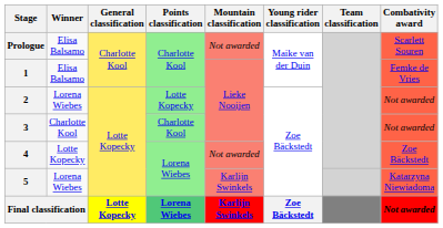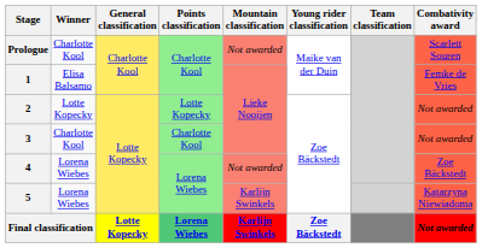Prologue | Winner: Elisa Balsamo -> Charlotte Kool
2 | Winner: Lorena Wiebes -> Lotte Kopecky
4 | Winner: Lotte Kopecky -> Lorena Wiebes
